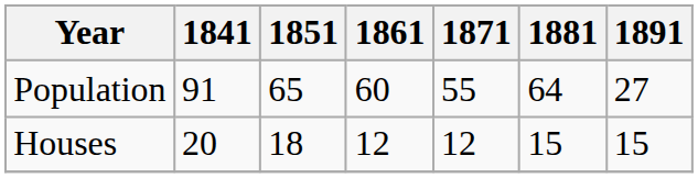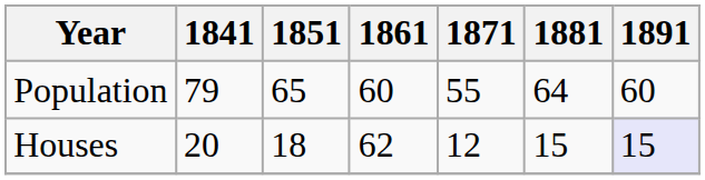Population | 1841: 91 -> 79
Population | 1891: 27 -> 60
Houses | 1861: 12 -> 62
Houses | 1891: no background -> lavender background
